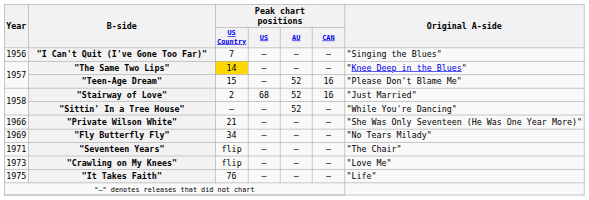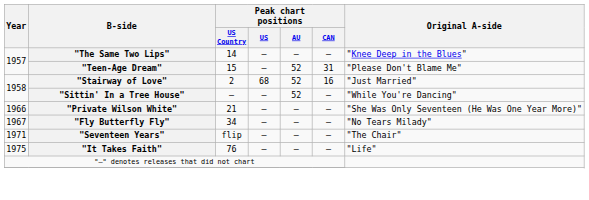- row: 1956 | "I Can't Quit (I've Gone Too Far)" | 7 | — | — | — | "Singing the Blues"
"The Same Two Lips" | Peak chart positions / US Country: gold background -> no background
"Teen-Age Dream" | Peak chart positions / CAN: 16 -> 31
"Fly Butterfly Fly" | Year: 1969 -> 1967
- row: 1973 | "Crawling on My Knees" | flip | — | — | — | "Love Me"
